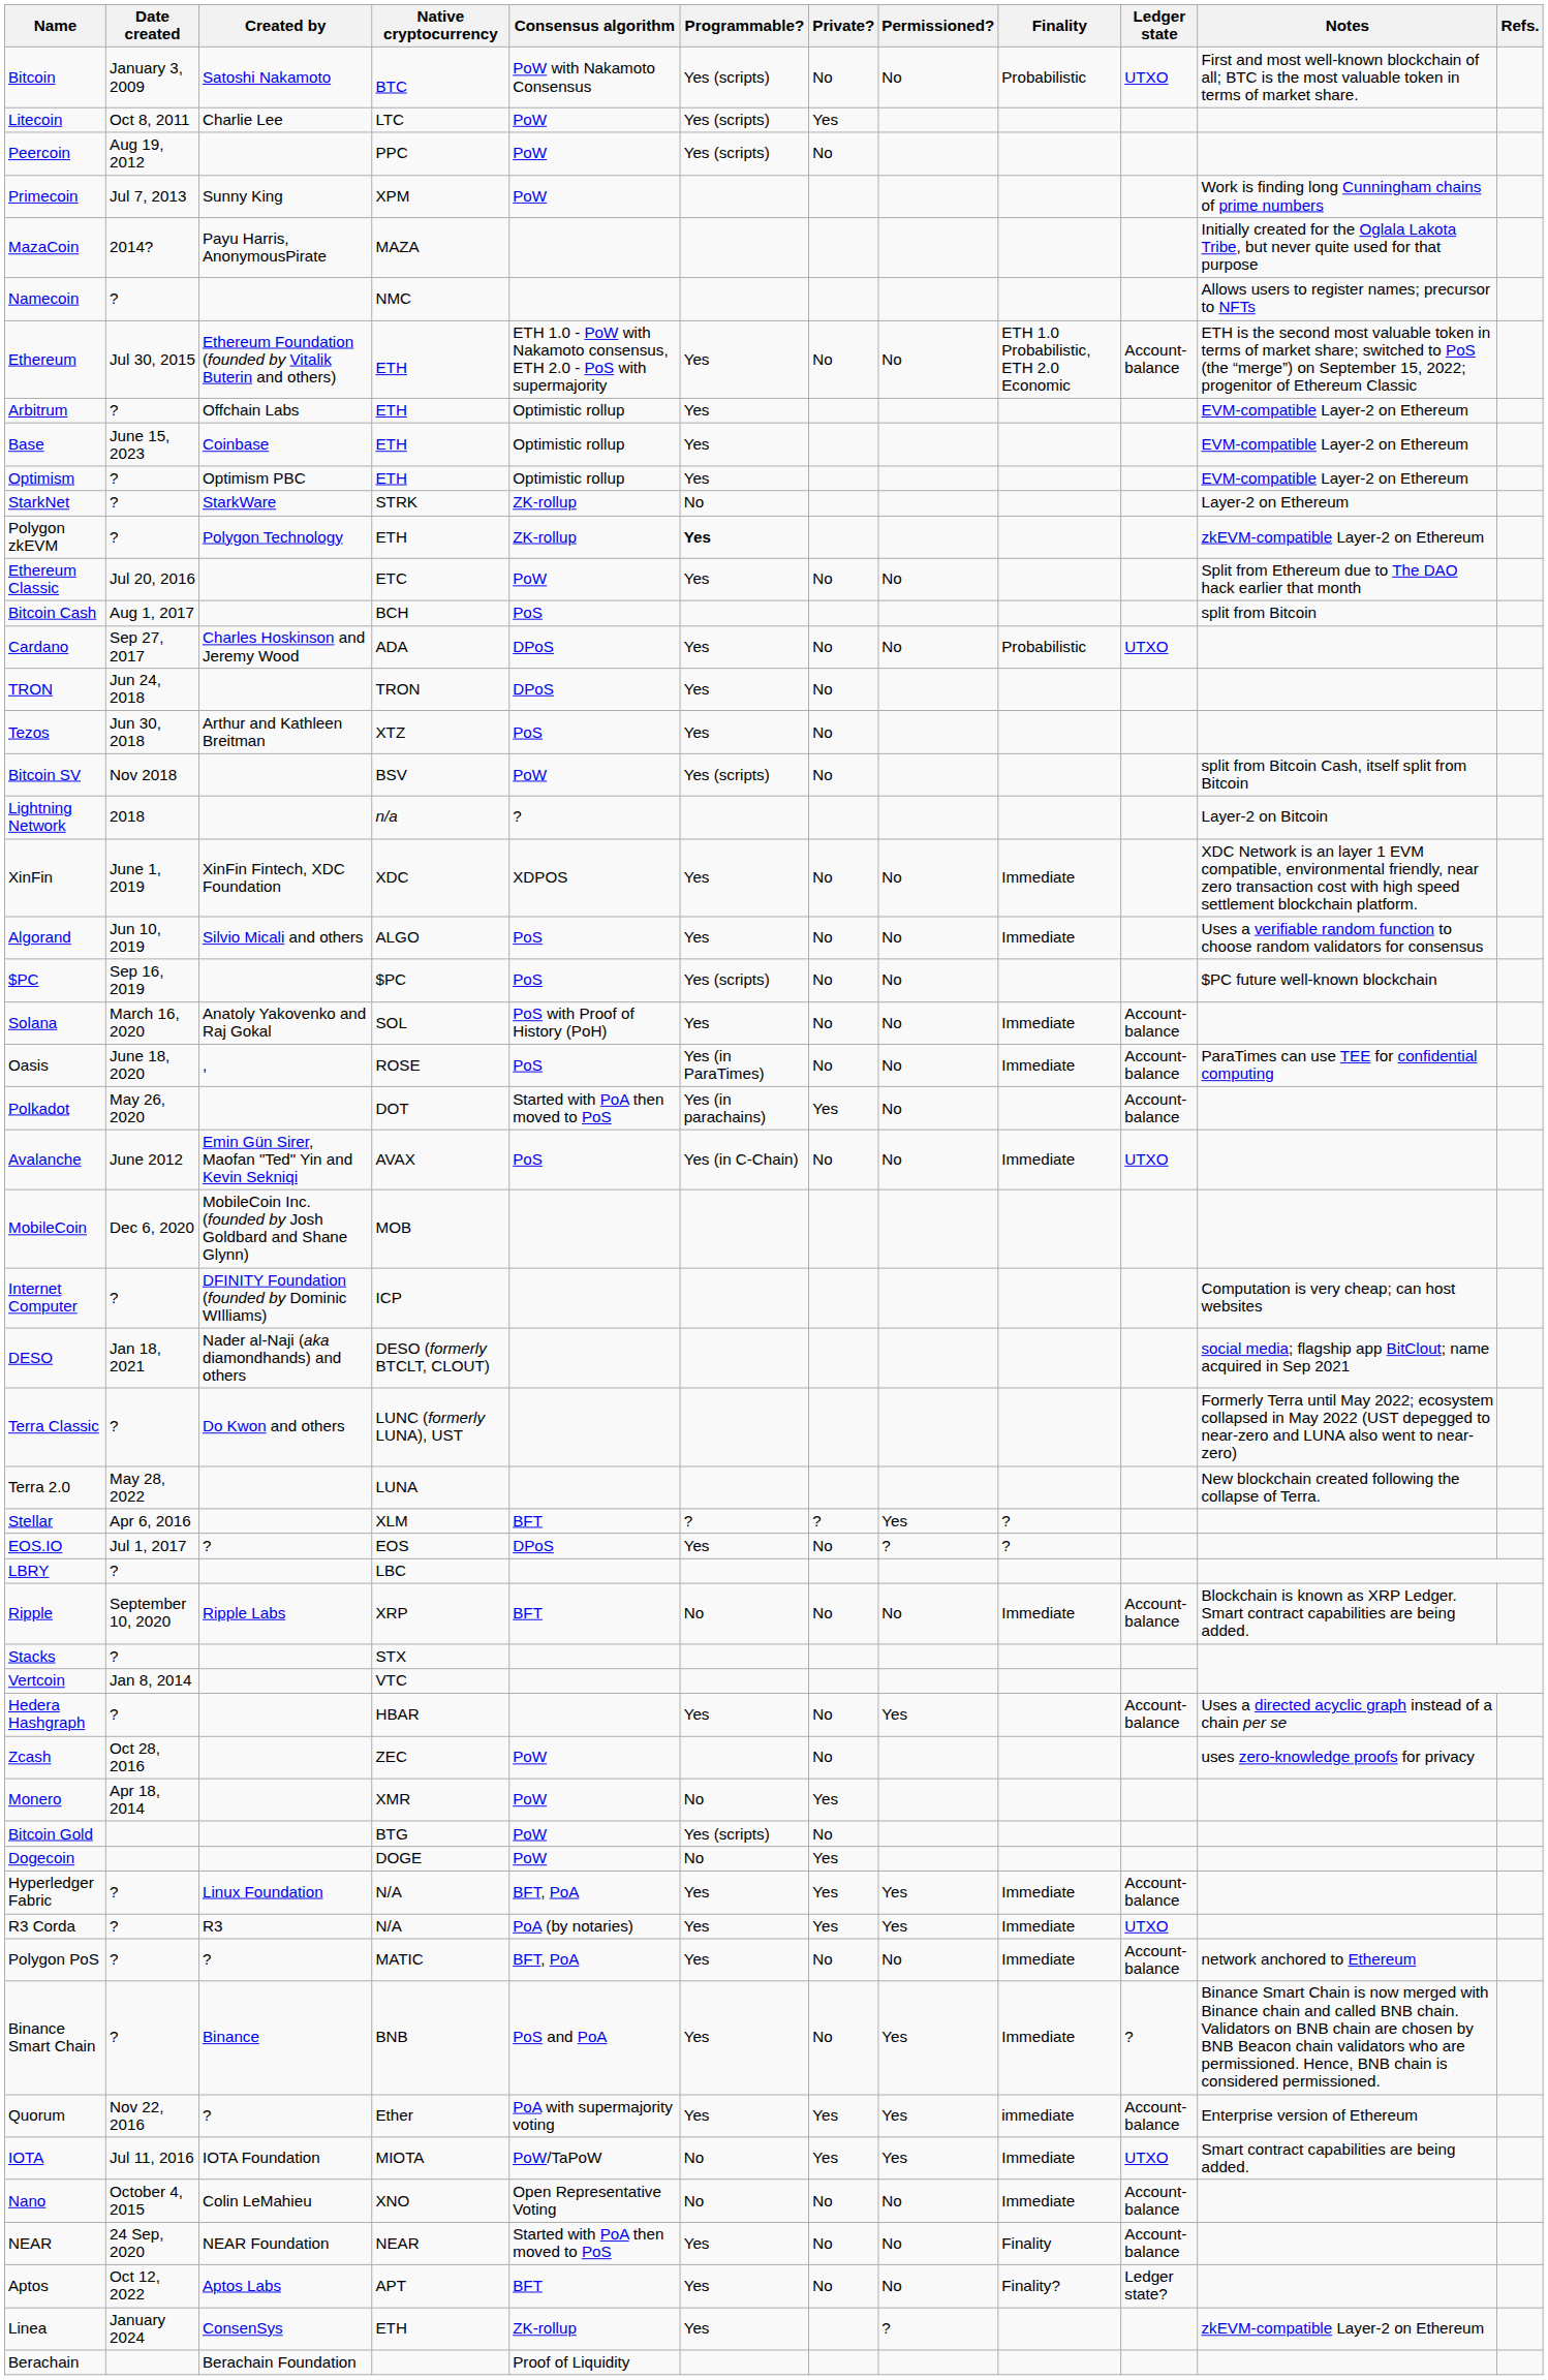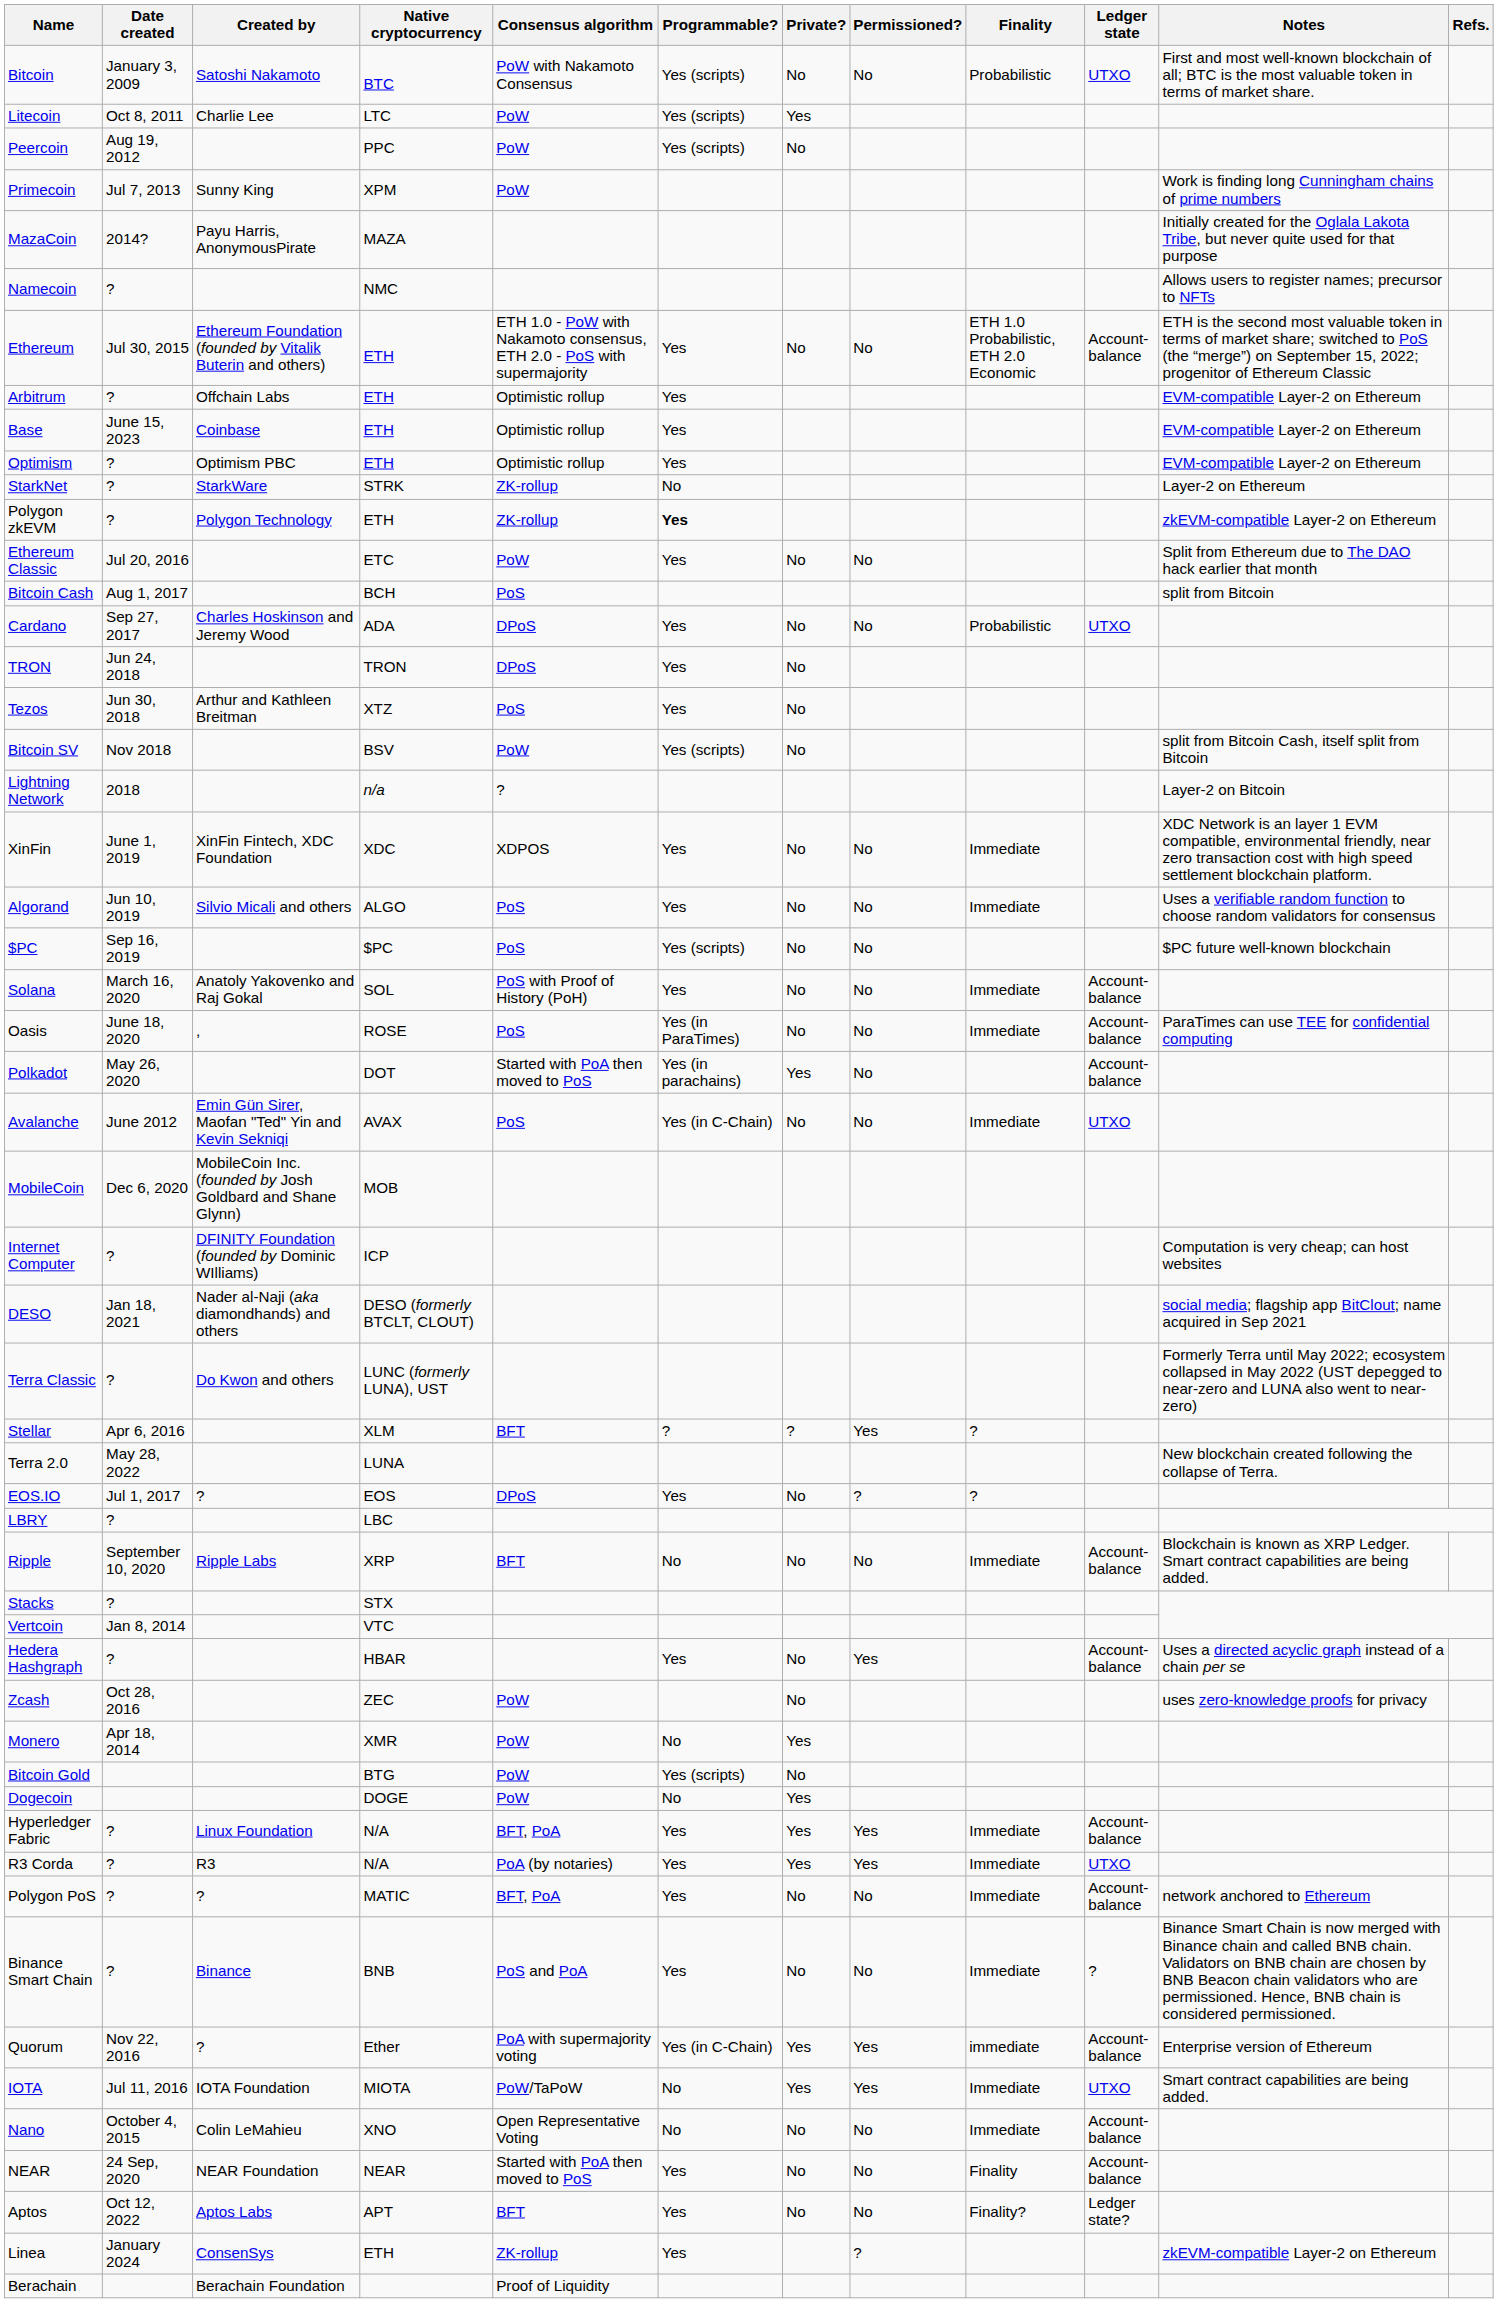rows swapped: Terra 2.0 <-> Stellar
Binance Smart Chain | Permissioned?: Yes -> No
Quorum | Programmable?: Yes -> Yes (in C-Chain)
